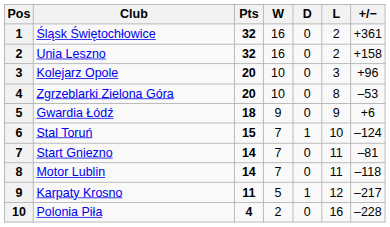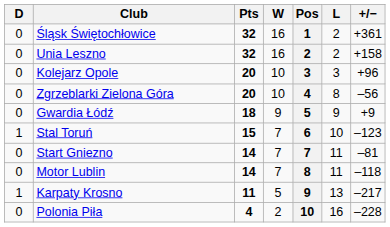columns swapped: Pos <-> D
Zgrzeblarki Zielona Góra | +/−: –53 -> –56
Gwardia Łódź | +/−: +6 -> +9
Stal Toruń | +/−: –124 -> –123
Karpaty Krosno | L: 12 -> 13
